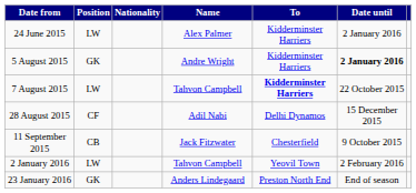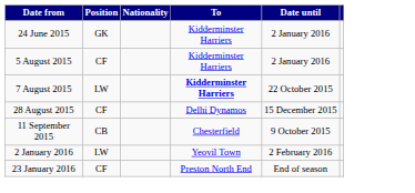- column: Name | Alex Palmer | Andre Wright | Tahvon Campbell | Adil Nabi | Jack Fitzwater | Tahvon Campbell | Anders Lindegaard
24 June 2015 | Position: LW -> GK
5 August 2015 | Position: GK -> CF
5 August 2015 | Date until: bold -> normal
23 January 2016 | Position: GK -> CF
